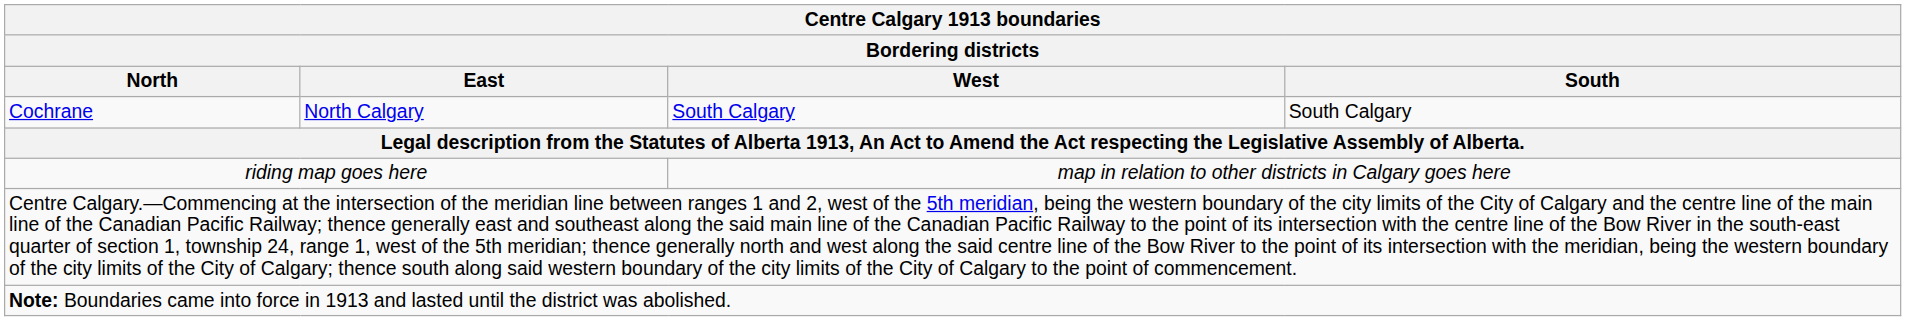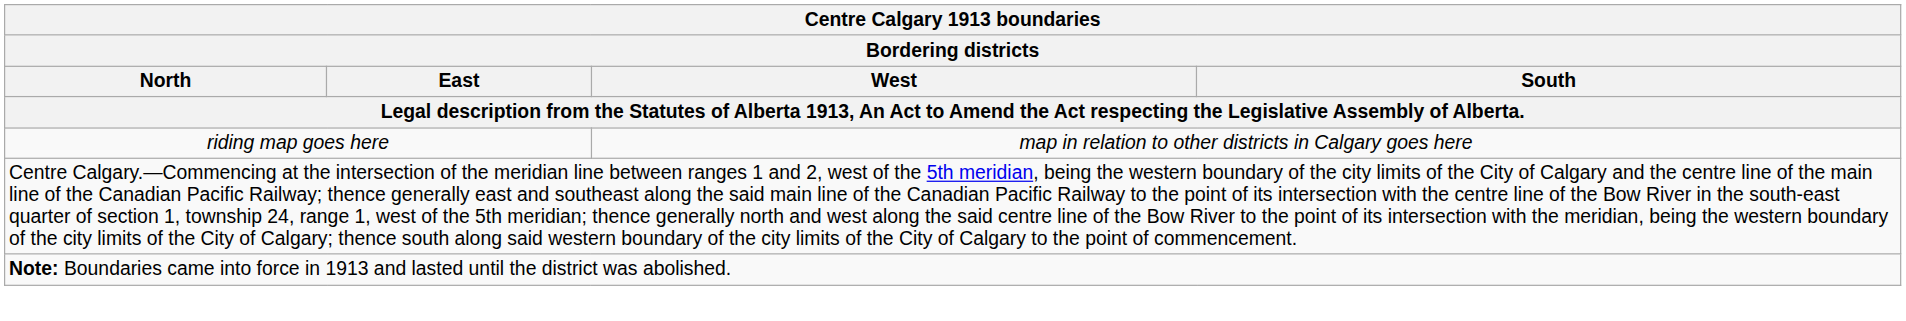- row: Cochrane | North Calgary | South Calgary | South Calgary
